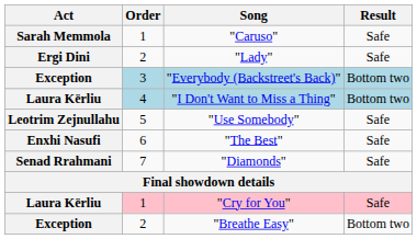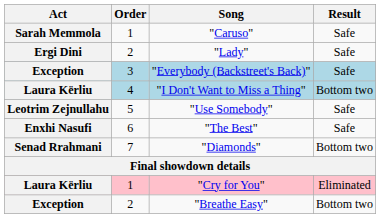"Everybody (Backstreet's Back)" | Result: Bottom two -> Safe
"Diamonds" | Result: Safe -> Bottom two
"Cry for You" | Result: Safe -> Eliminated
